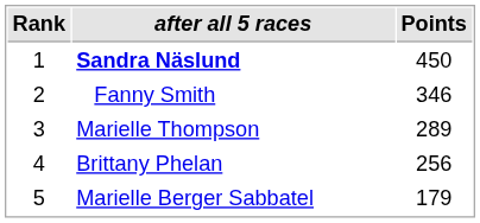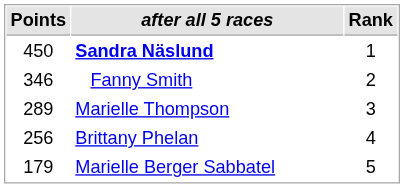columns swapped: Rank <-> Points
